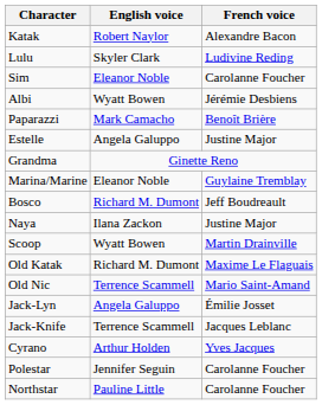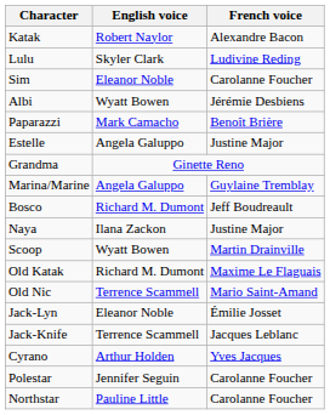Marina/Marine | English voice: Eleanor Noble -> Angela Galuppo
Jack-Lyn | English voice: Angela Galuppo -> Eleanor Noble
